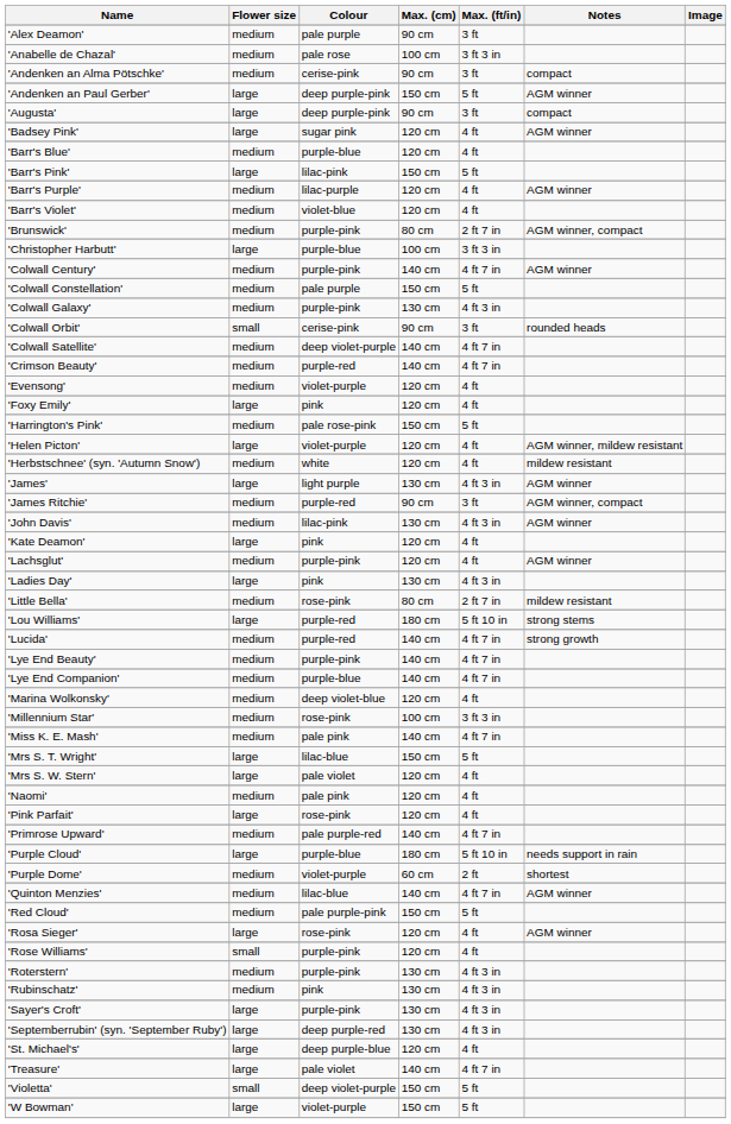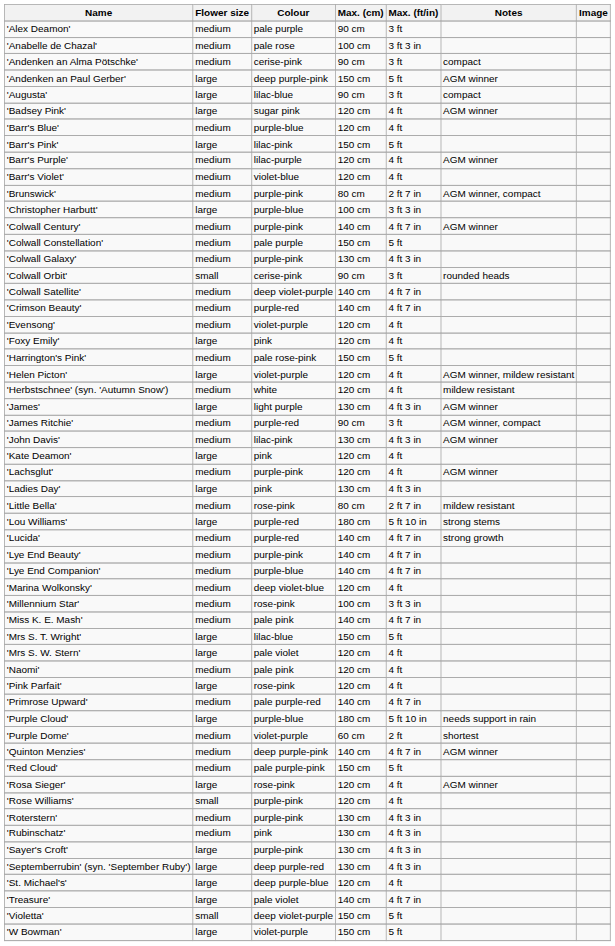'Augusta' | Colour: deep purple-pink -> lilac-blue
'Quinton Menzies' | Colour: lilac-blue -> deep purple-pink
